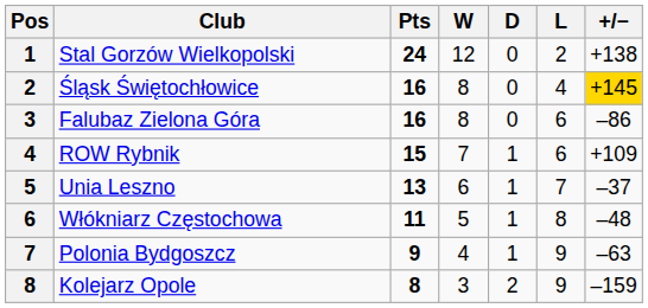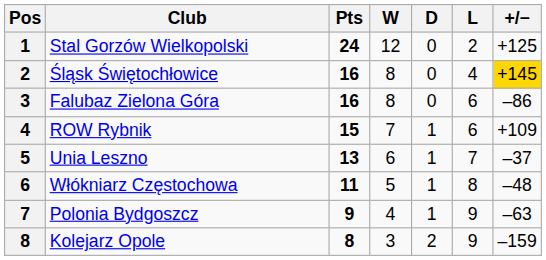Stal Gorzów Wielkopolski | +/−: +138 -> +125
